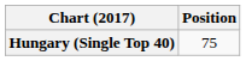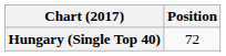Hungary (Single Top 40) | Position: 75 -> 72
